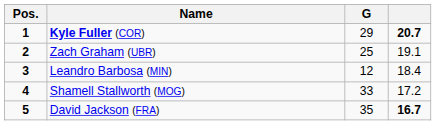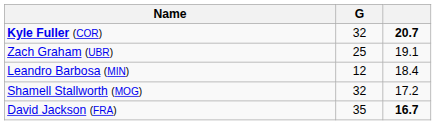- column: Pos. | 1 | 2 | 3 | 4 | 5
Kyle Fuller (COR) | G: 29 -> 32
Shamell Stallworth (MOG) | G: 33 -> 32
